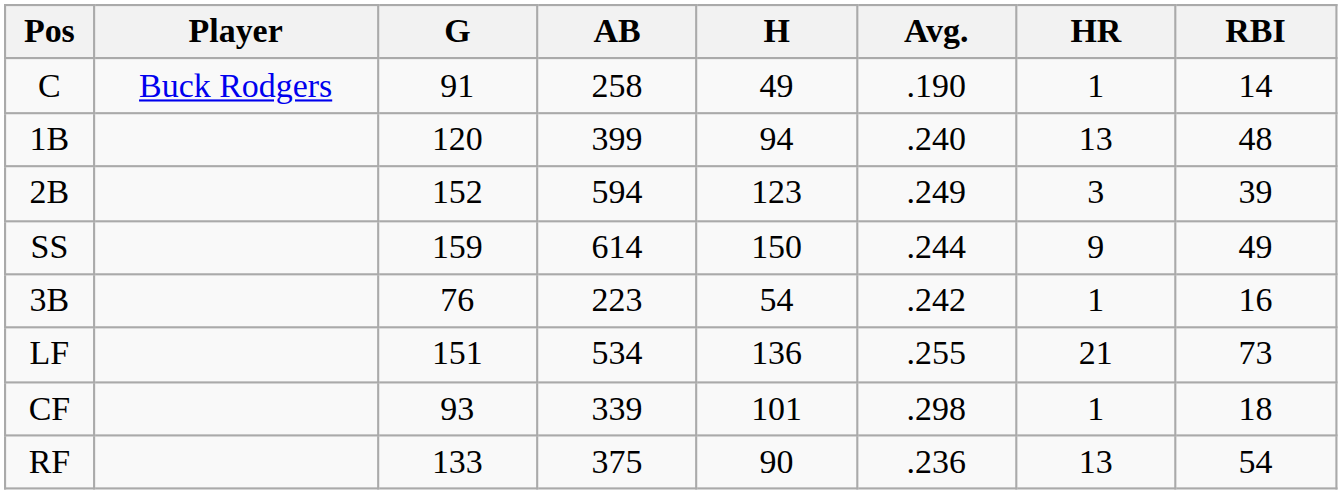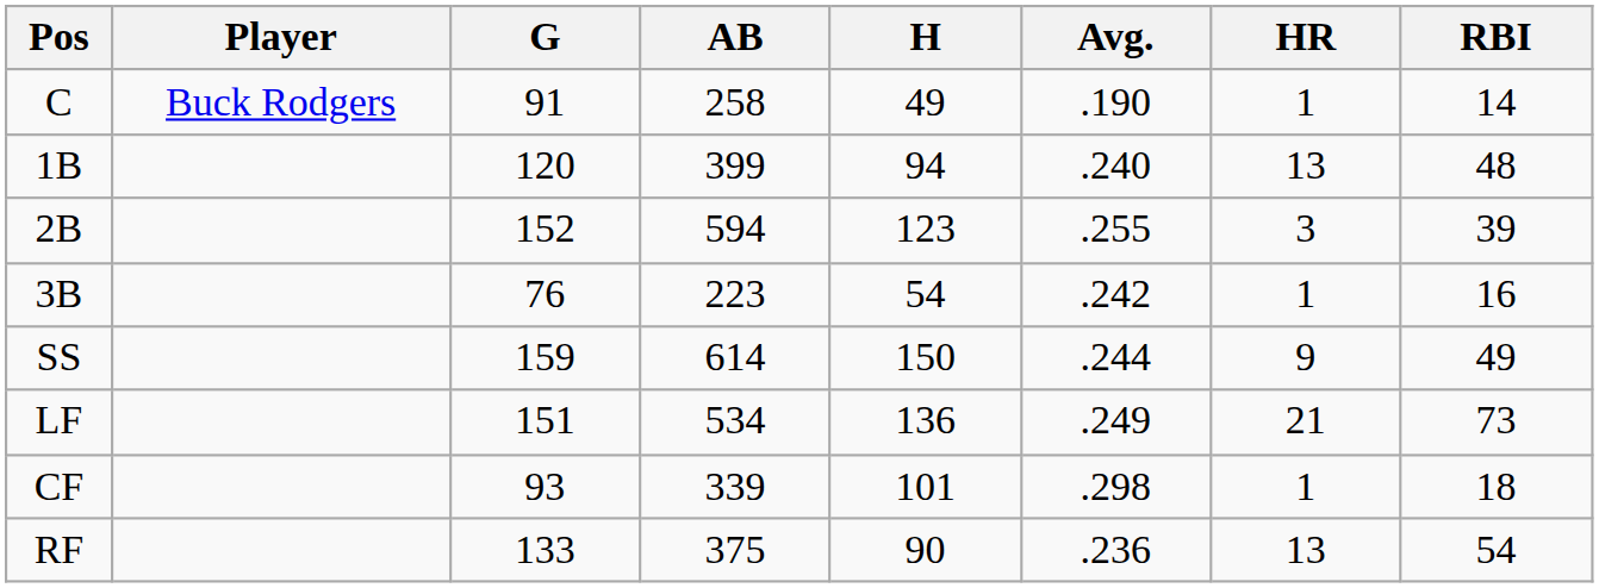2B | Avg.: .249 -> .255
rows swapped: 3B <-> SS
LF | Avg.: .255 -> .249
